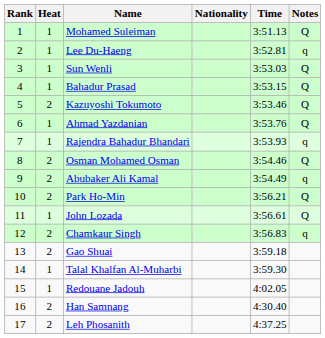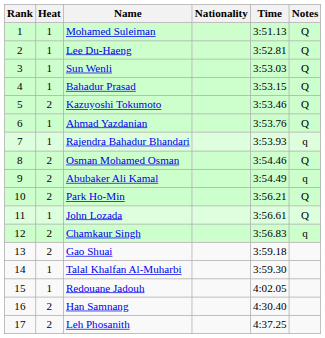Lee Du-Haeng | Notes: q -> Q
